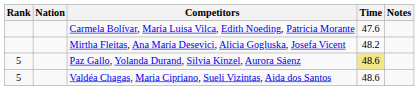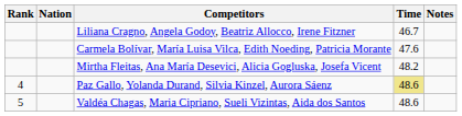+ row: Liliana Cragno, Angela Godoy, Beatriz Allocco, Irene Fitzner | 46.7
Paz Gallo, Yolanda Durand, Silvia Kinzel, Aurora Sáenz | Rank: 5 -> 4
